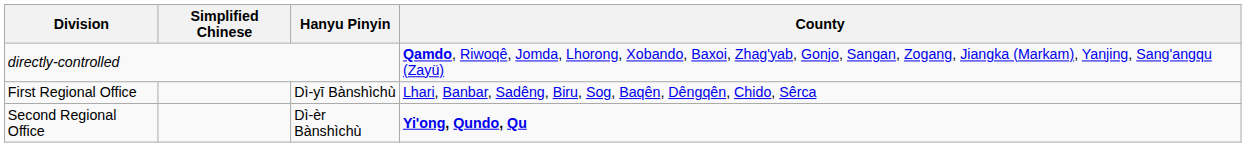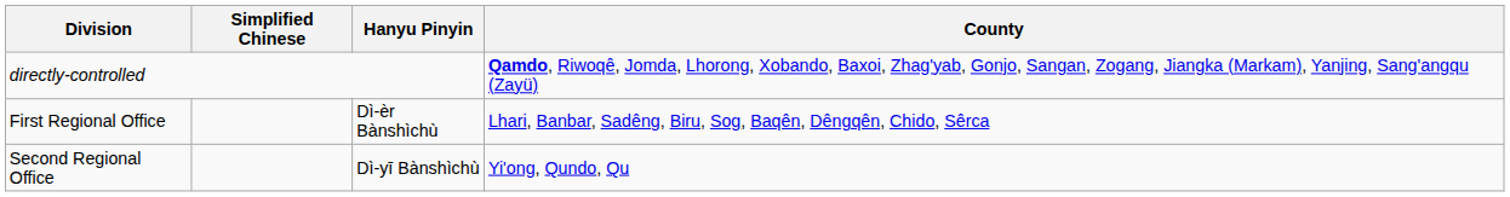First Regional Office | Hanyu Pinyin: Dì-yī Bànshìchù -> Dì-èr Bànshìchù
Second Regional Office | Hanyu Pinyin: Dì-èr Bànshìchù -> Dì-yī Bànshìchù
Second Regional Office | County: bold -> normal
